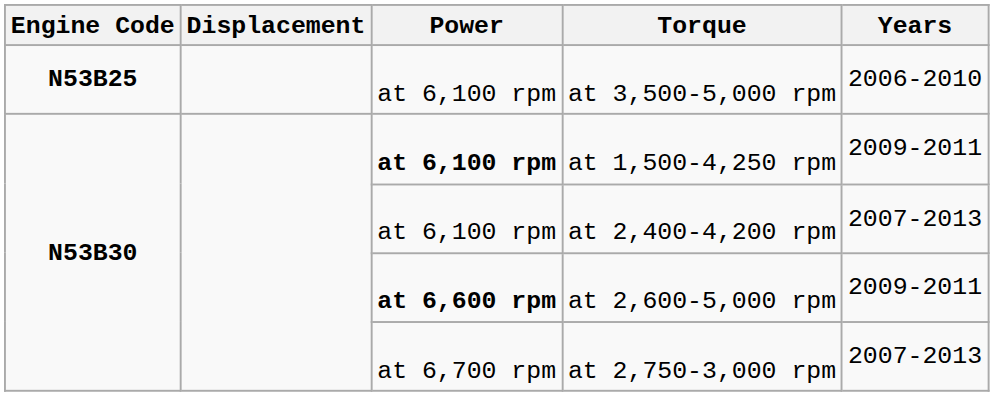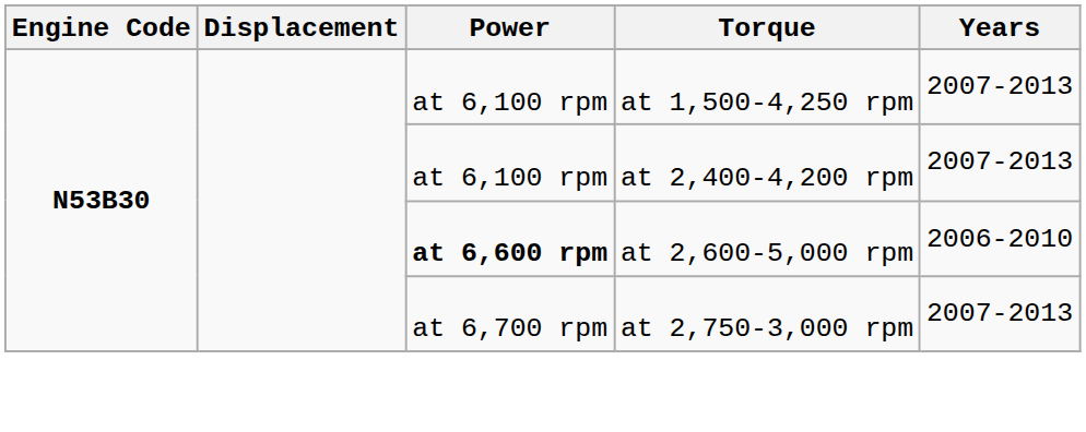- row: N53B25 | at 6,100 rpm | at 3,500-5,000 rpm | 2006-2010
at 1,500-4,250 rpm | Power: bold -> normal
at 1,500-4,250 rpm | Years: 2009-2011 -> 2007-2013
at 2,600-5,000 rpm | Years: 2009-2011 -> 2006-2010
